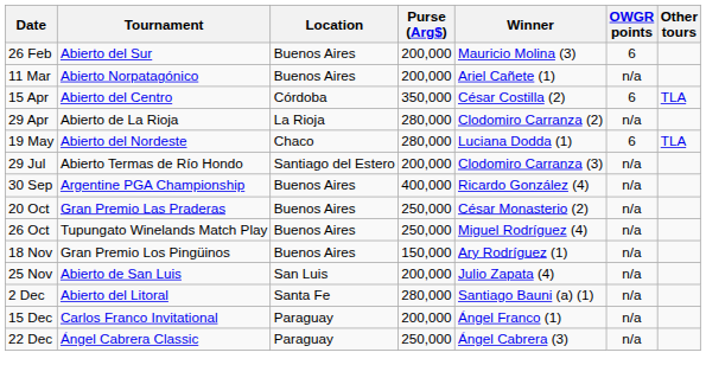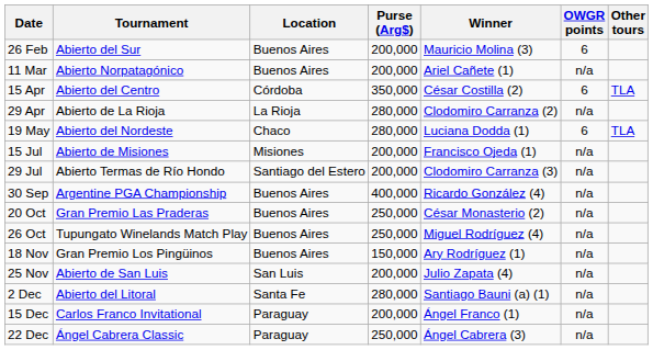+ row: 15 Jul | Abierto de Misiones | Misiones | 200,000 | Francisco Ojeda (1) | n/a
